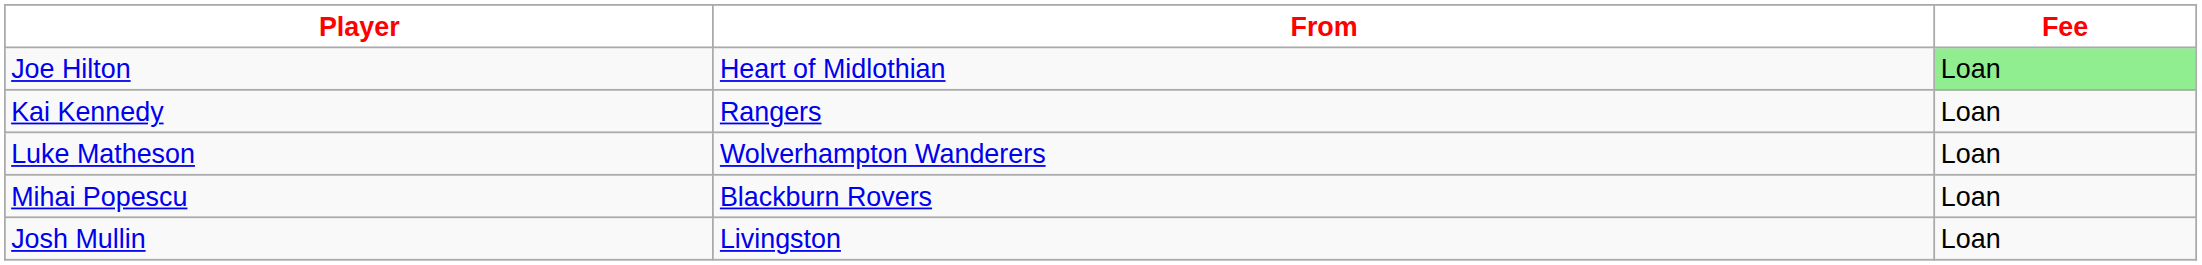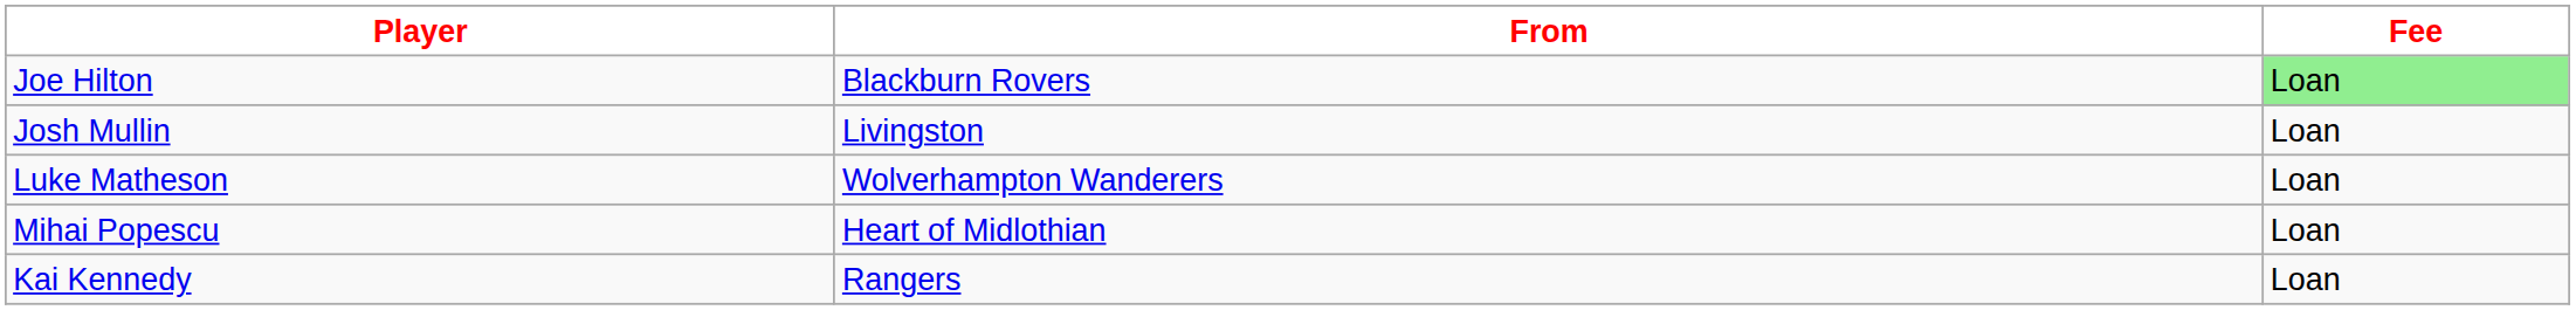Joe Hilton | From: Heart of Midlothian -> Blackburn Rovers
rows swapped: Josh Mullin <-> Kai Kennedy
Mihai Popescu | From: Blackburn Rovers -> Heart of Midlothian
